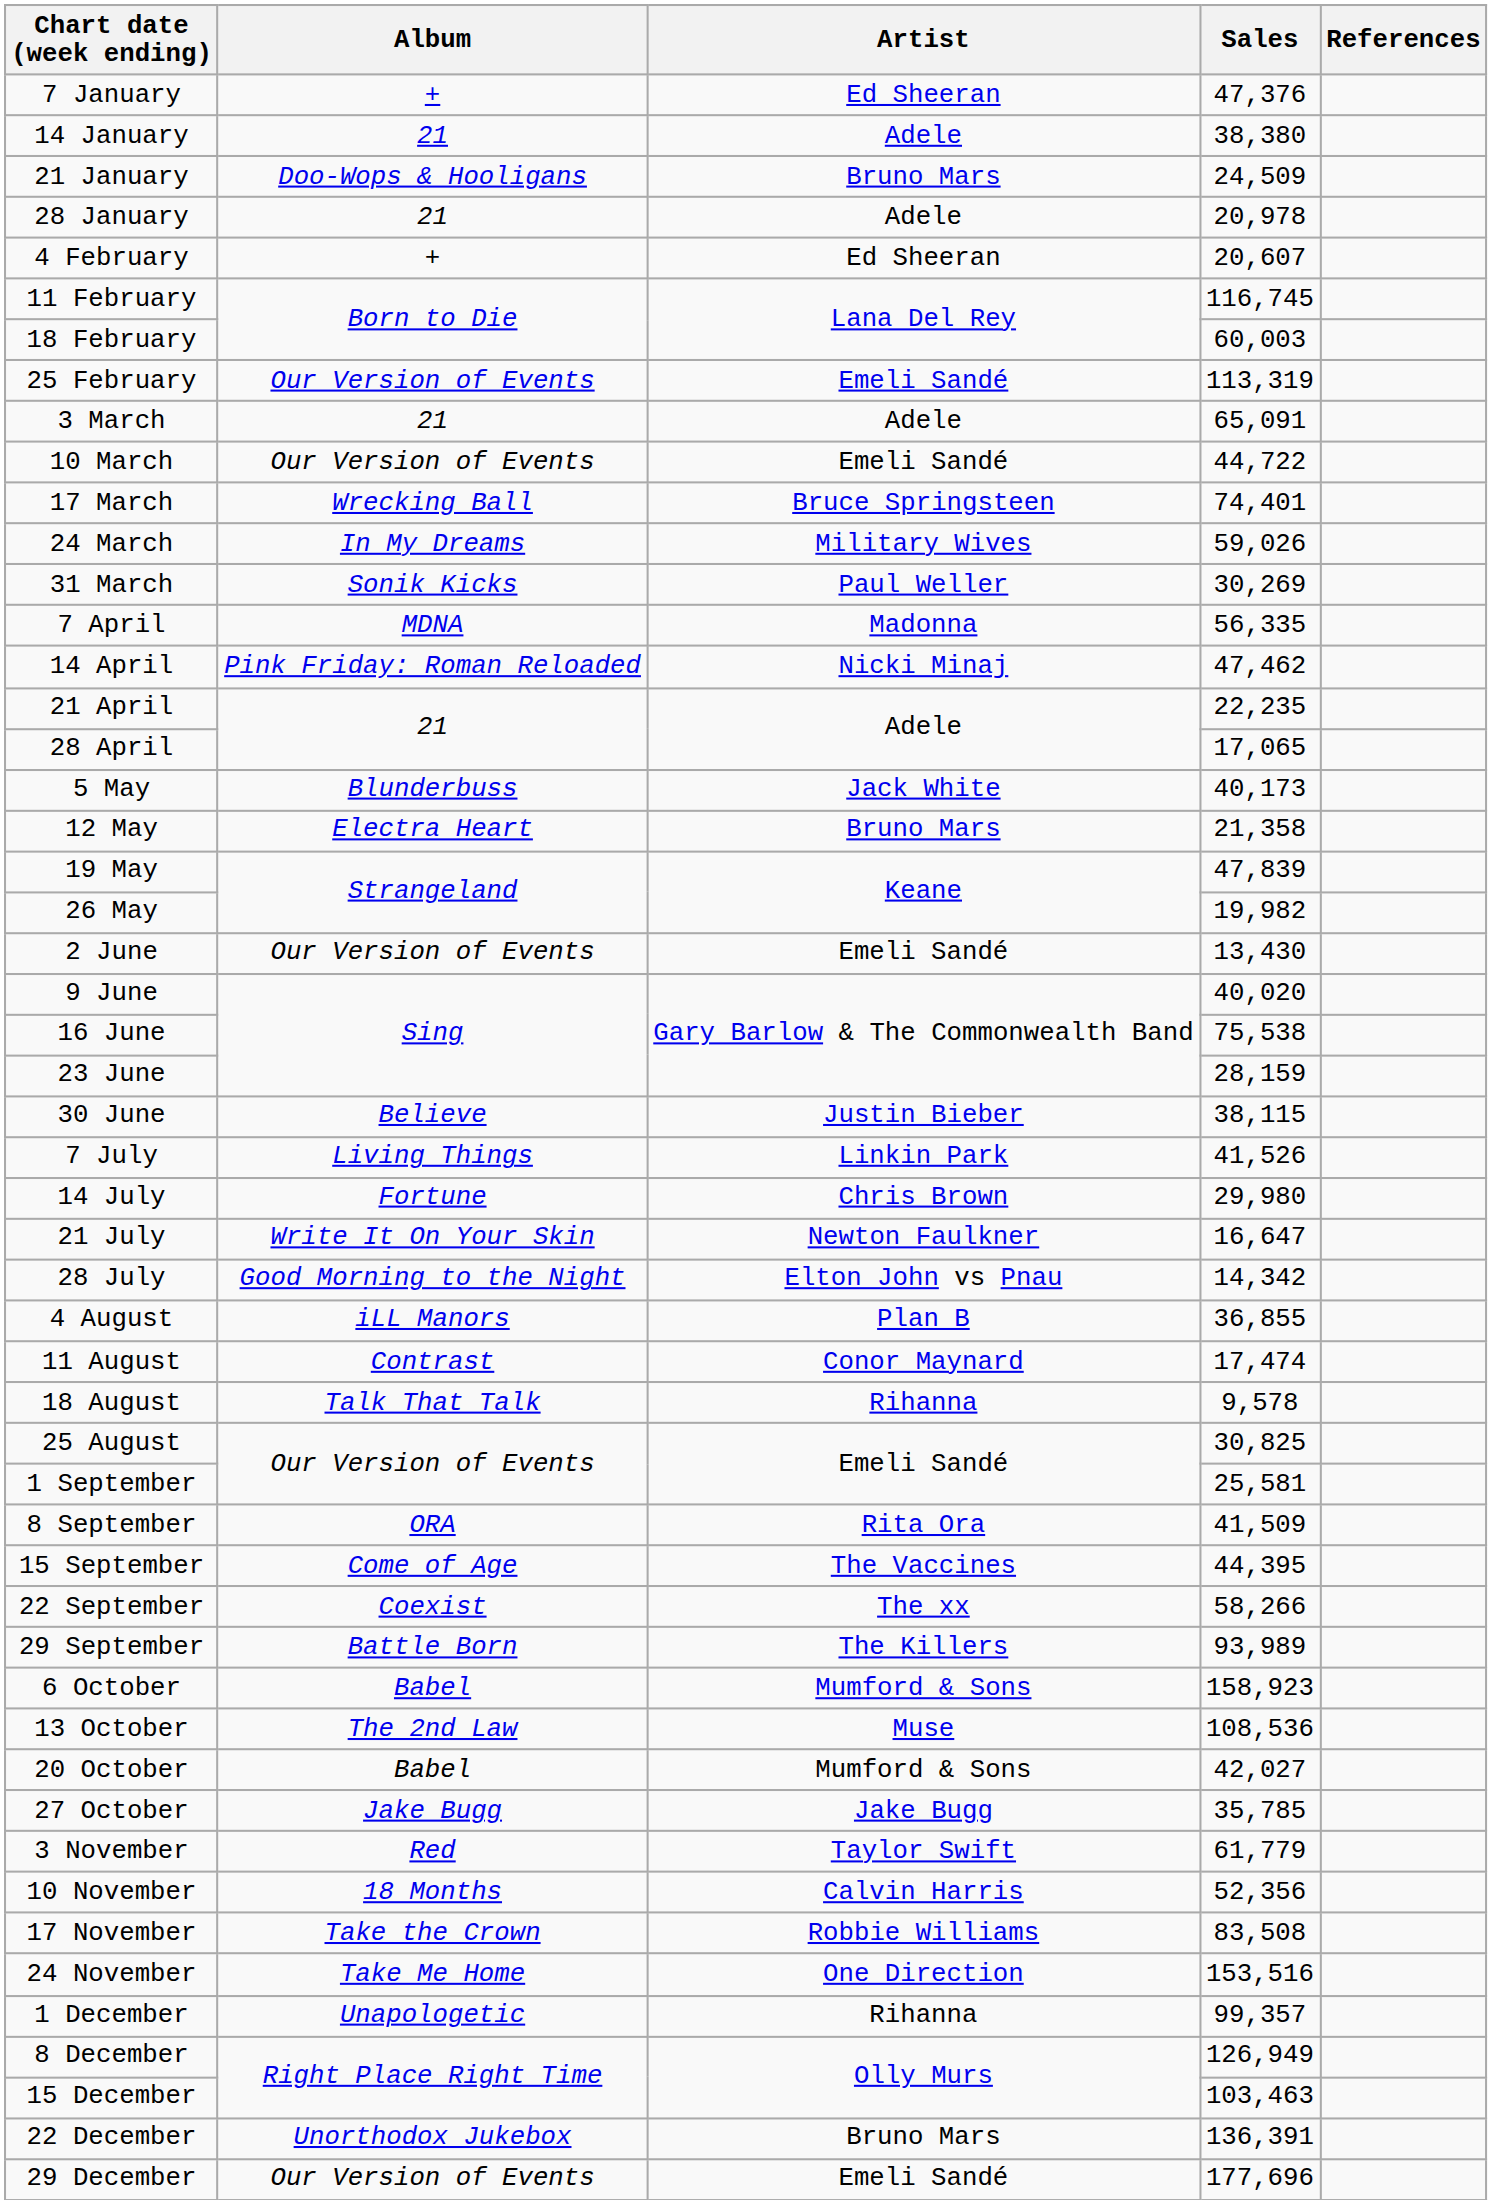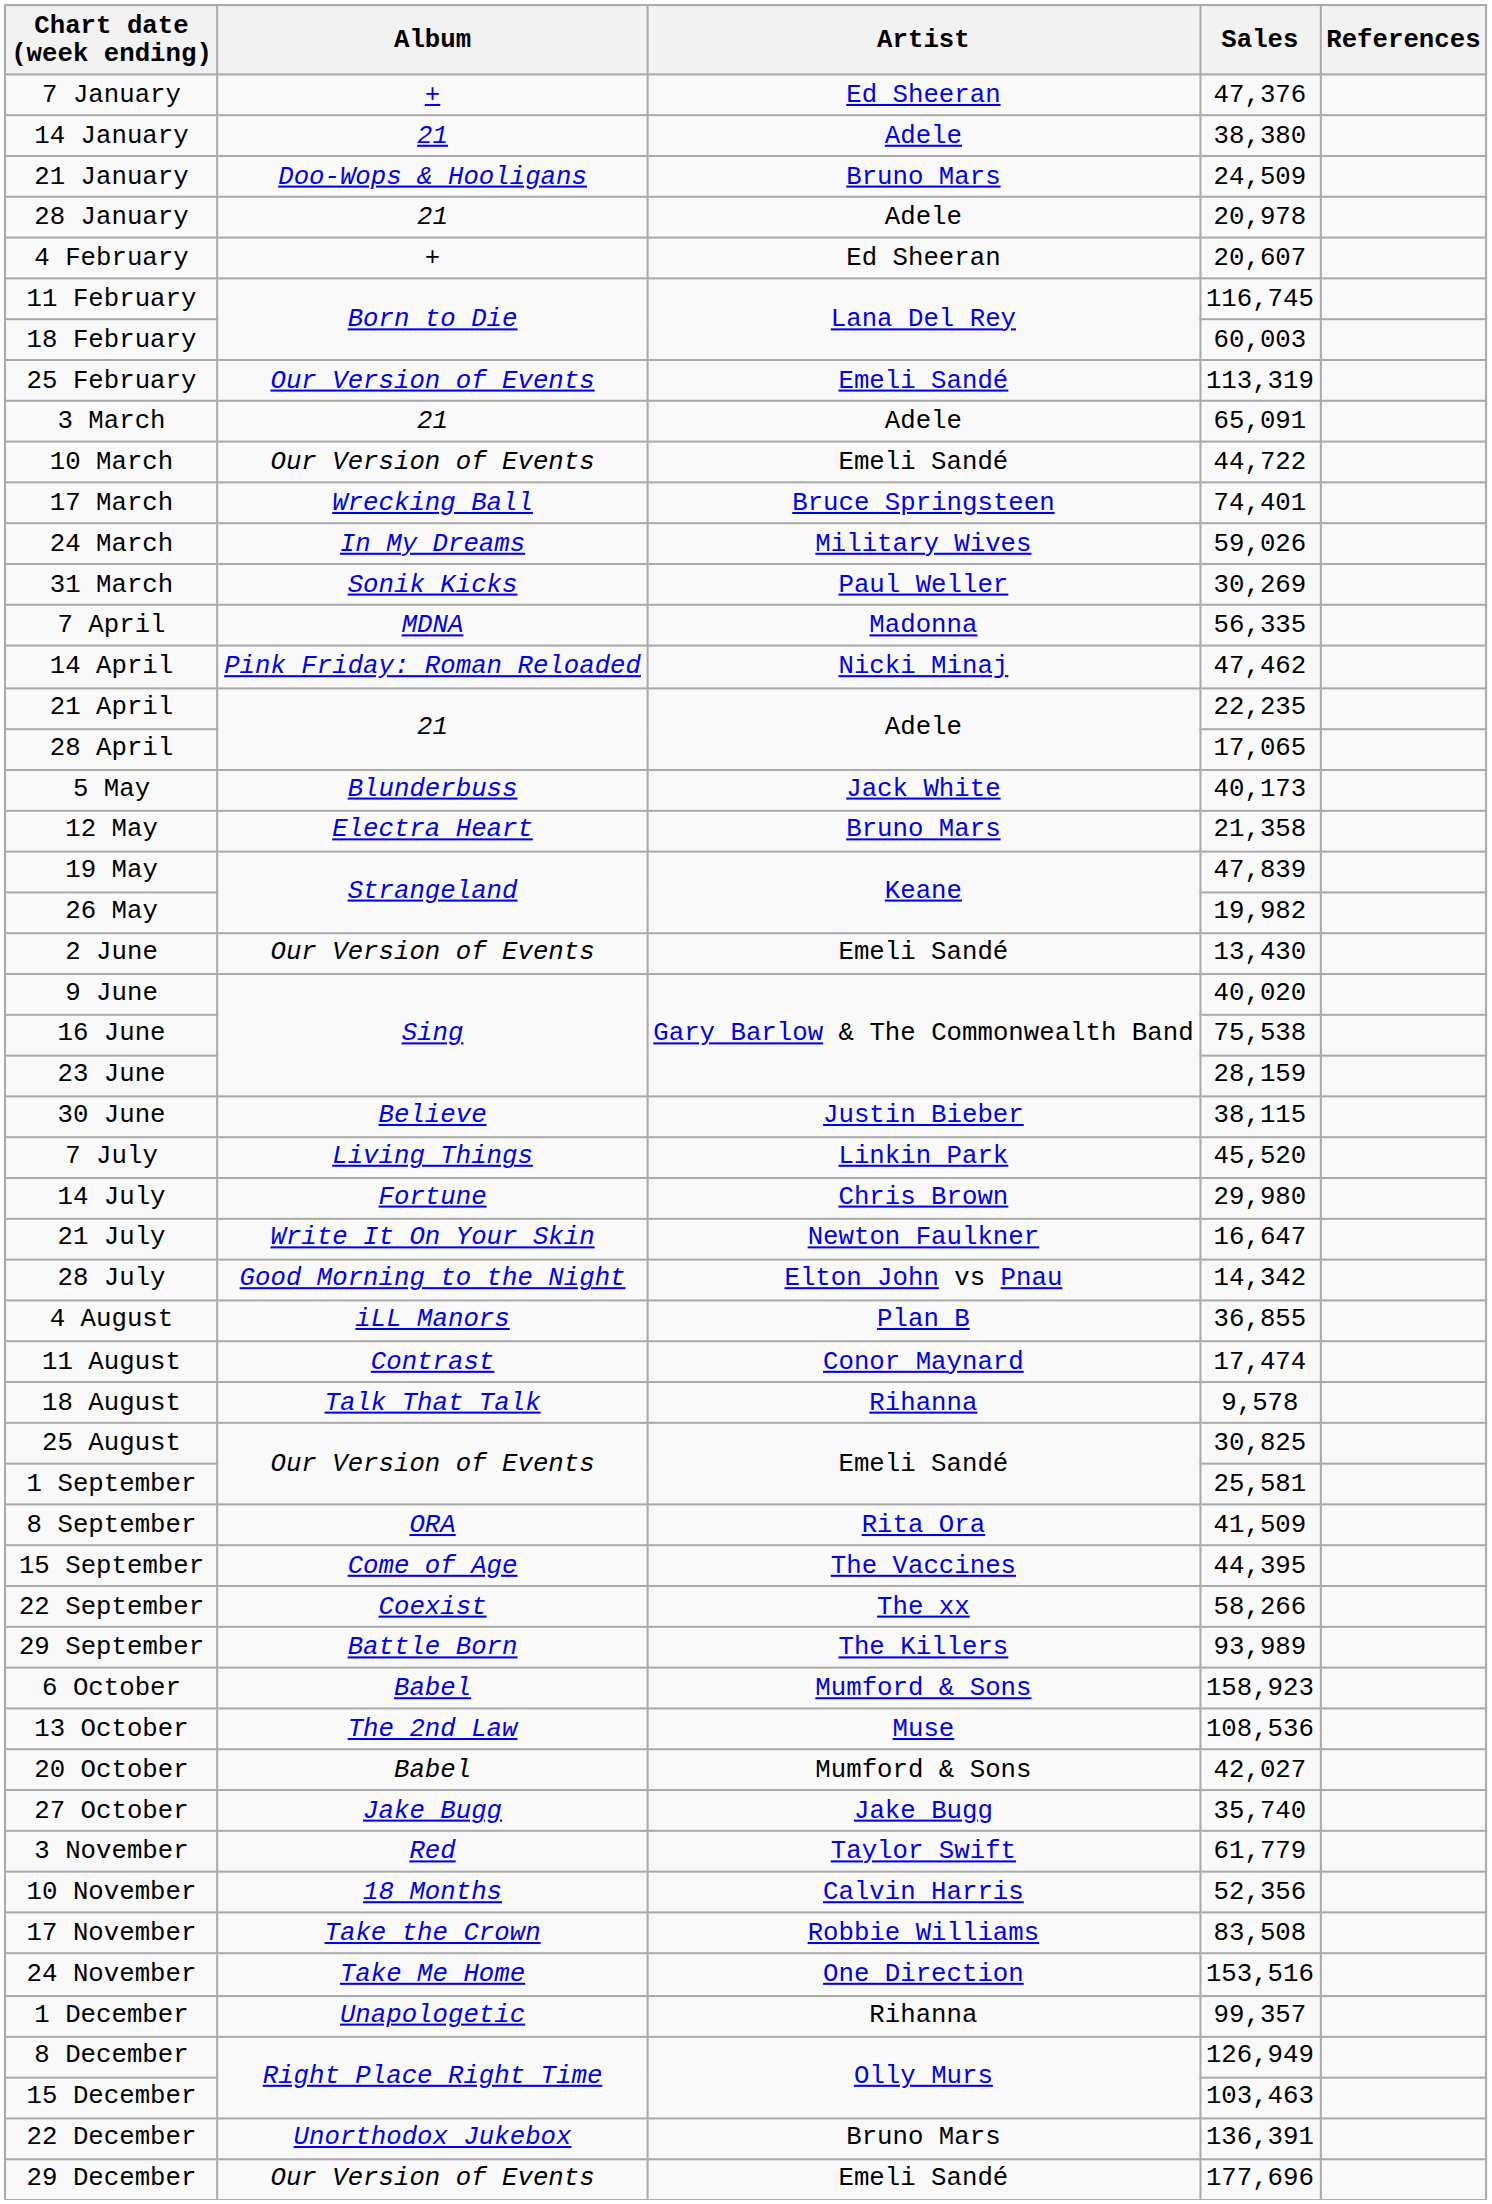7 July | Sales: 41,526 -> 45,520
27 October | Sales: 35,785 -> 35,740
